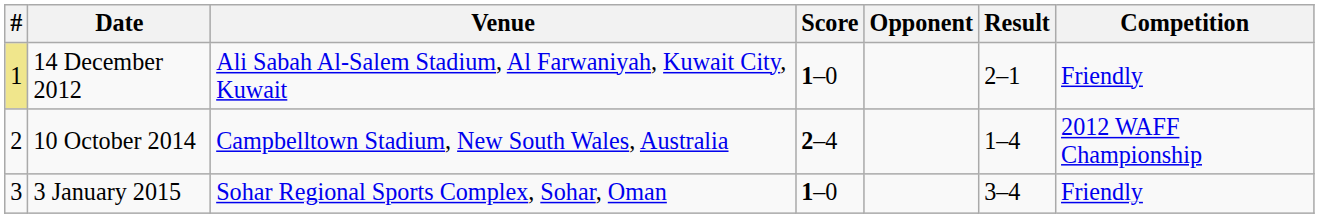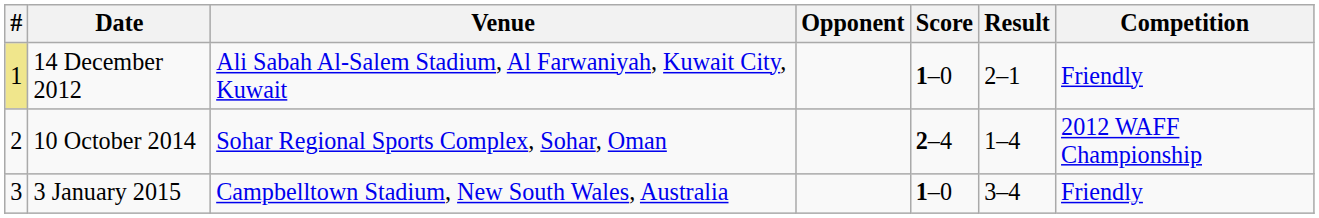columns swapped: Opponent <-> Score
10 October 2014 | Venue: Campbelltown Stadium, New South Wales, Australia -> Sohar Regional Sports Complex, Sohar, Oman
3 January 2015 | Venue: Sohar Regional Sports Complex, Sohar, Oman -> Campbelltown Stadium, New South Wales, Australia
